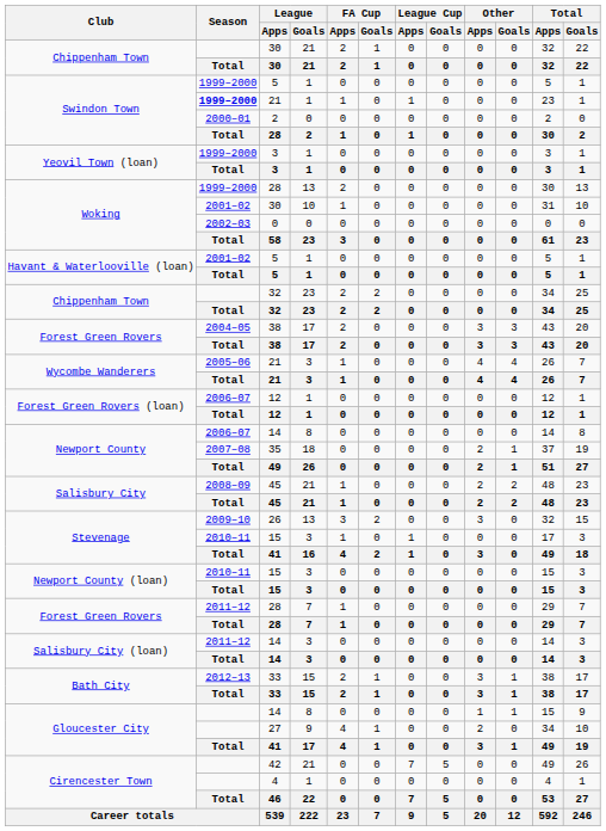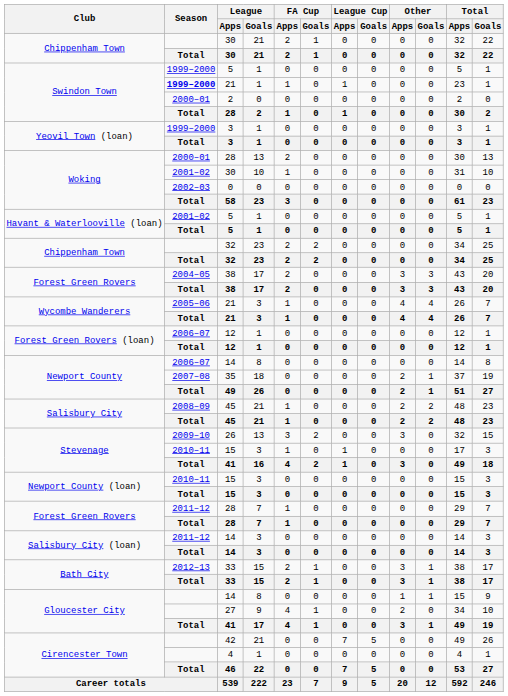Woking / 28 | Season: 1999–2000 -> 2000–01
